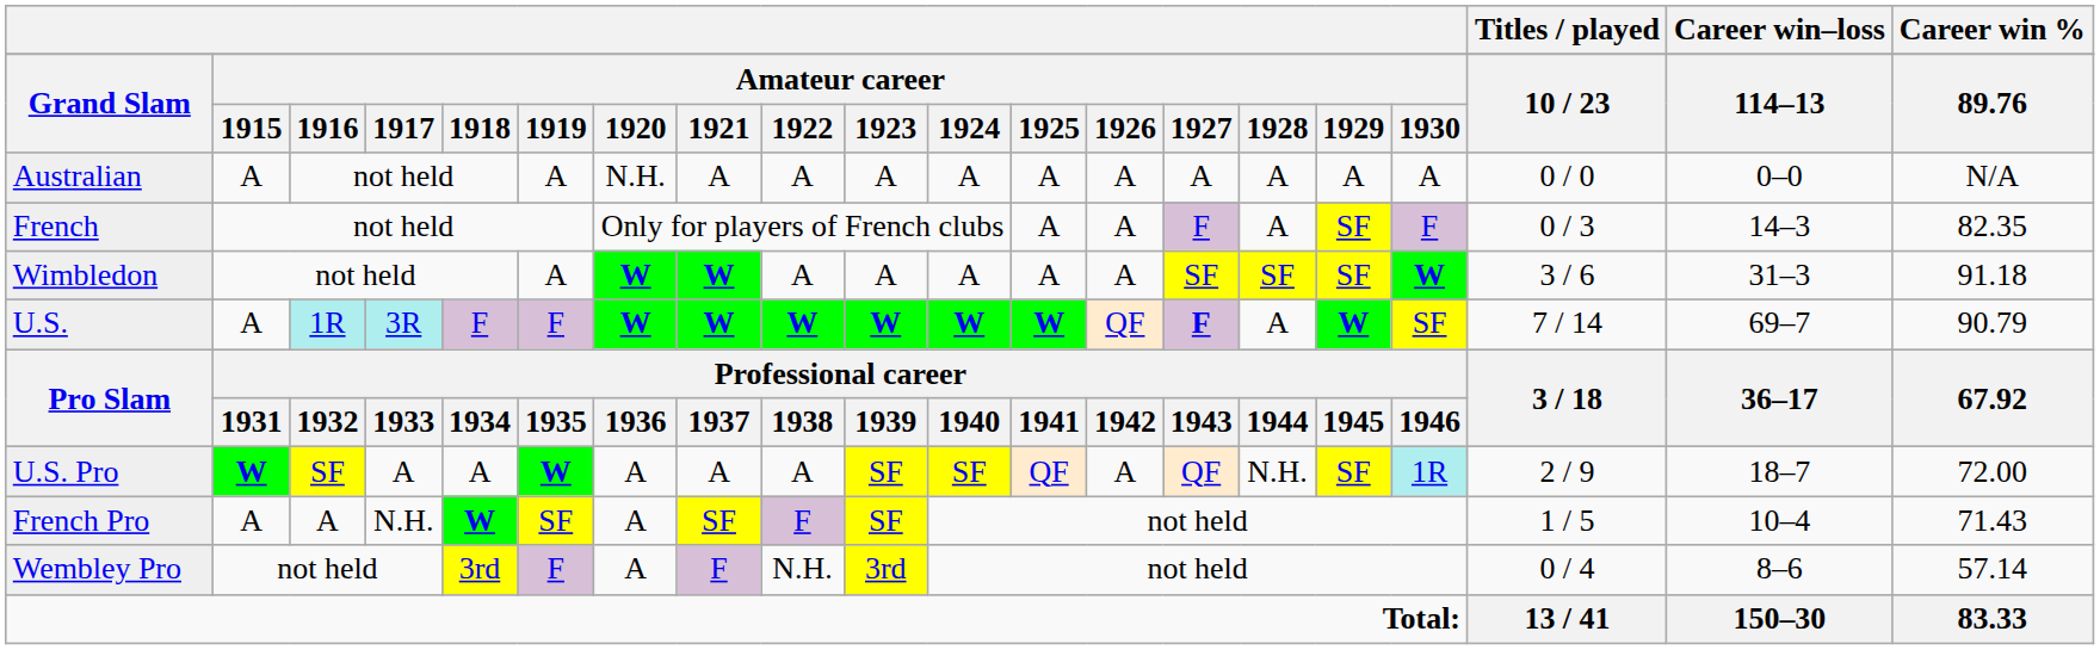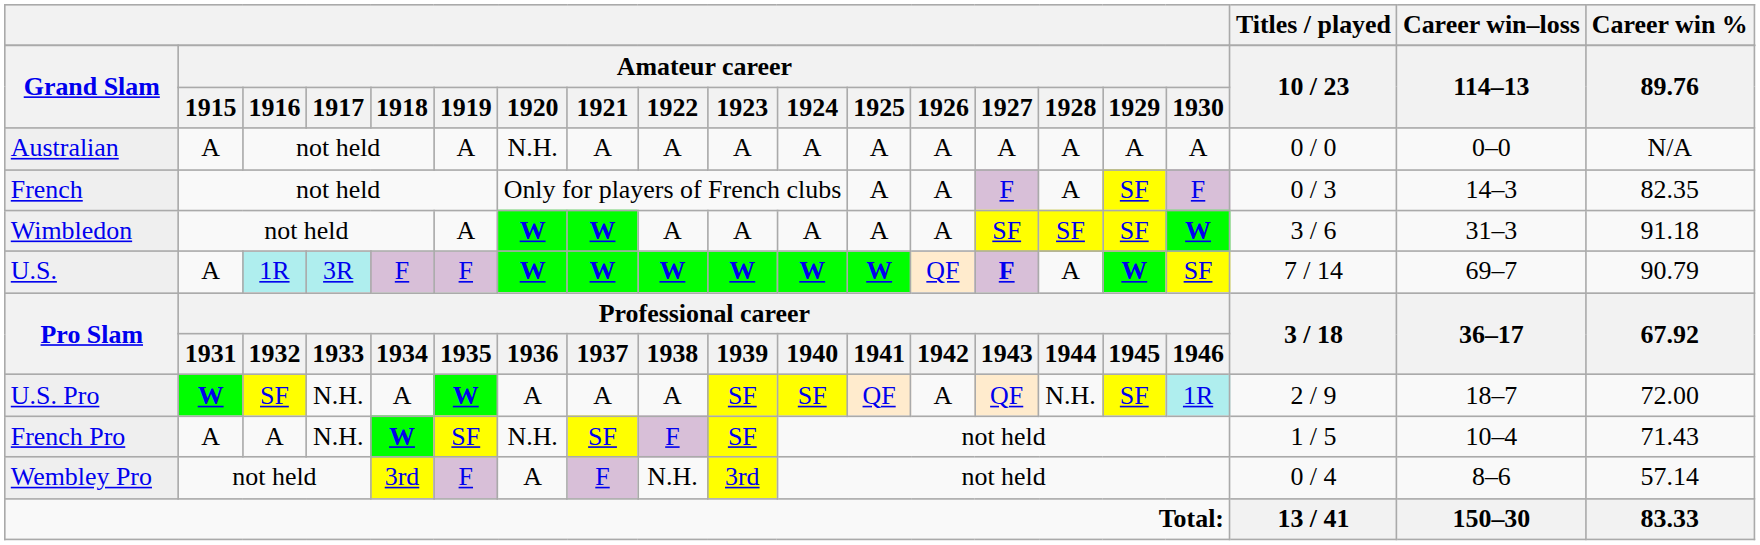U.S. Pro | column 4: A -> N.H.
French Pro | column 7: A -> N.H.
